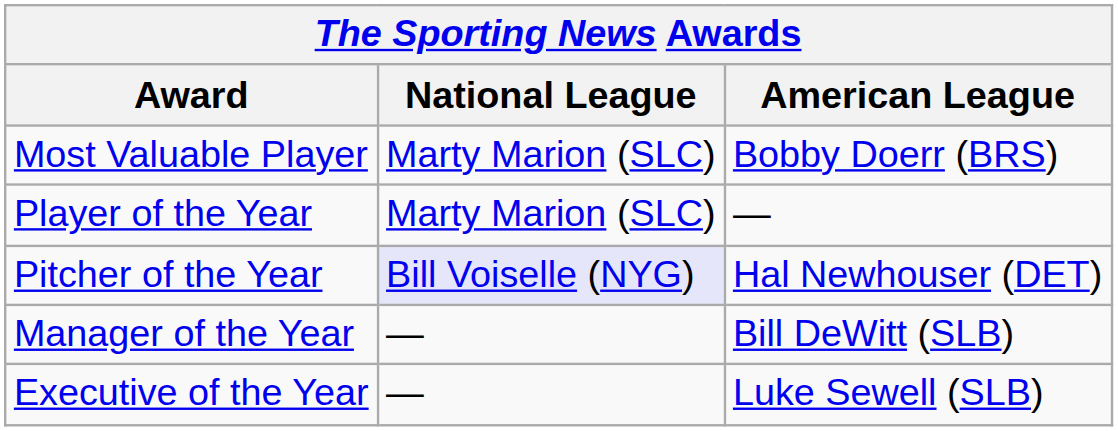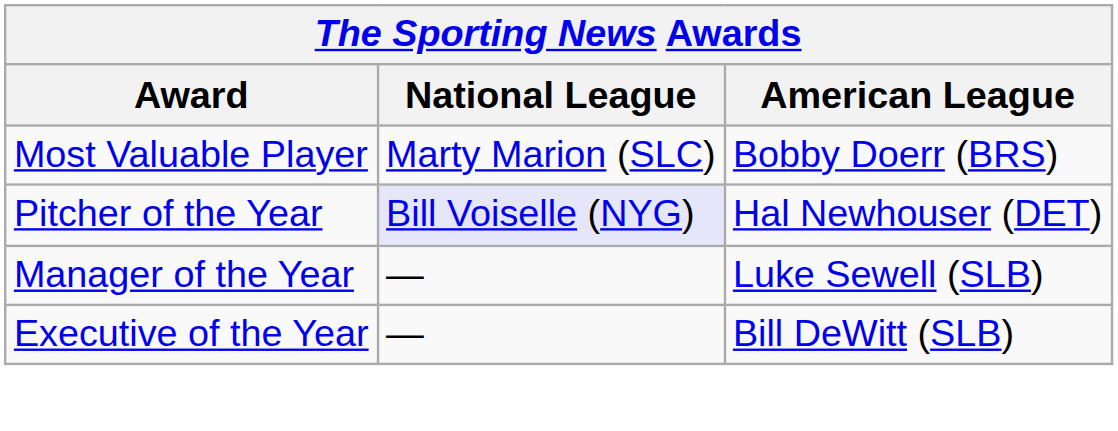- row: Player of the Year | Marty Marion (SLC) | —
Manager of the Year | American League: Bill DeWitt (SLB) -> Luke Sewell (SLB)
Executive of the Year | American League: Luke Sewell (SLB) -> Bill DeWitt (SLB)
